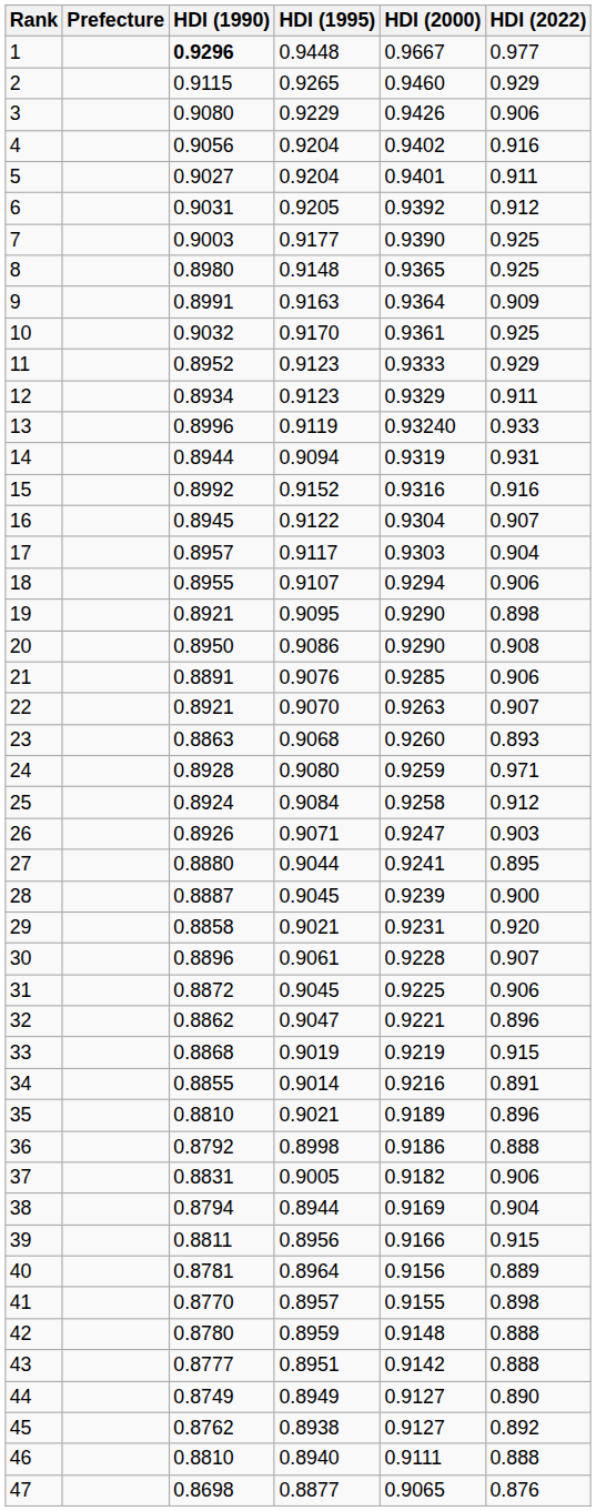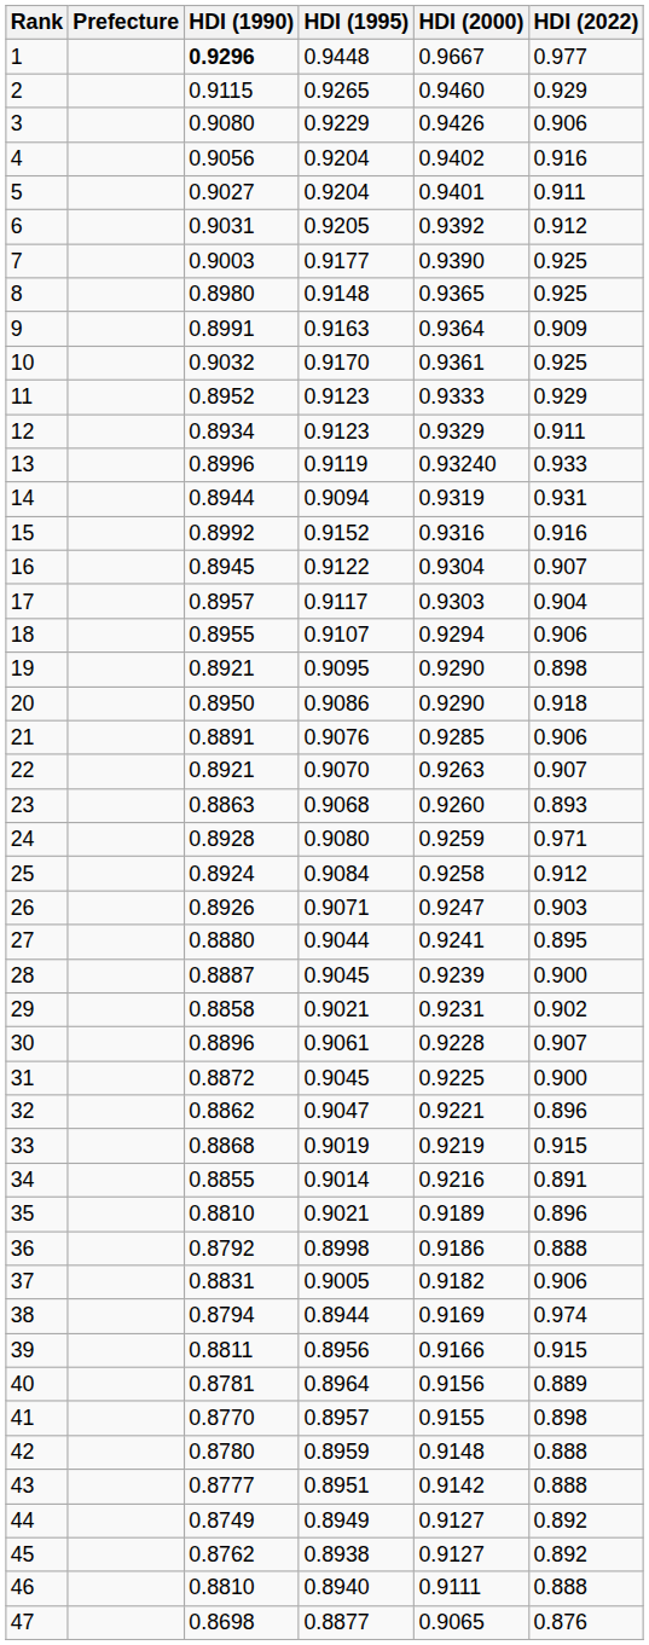20 | HDI (2022): 0.908 -> 0.918
29 | HDI (2022): 0.920 -> 0.902
31 | HDI (2022): 0.906 -> 0.900
38 | HDI (2022): 0.904 -> 0.974
44 | HDI (2022): 0.890 -> 0.892
